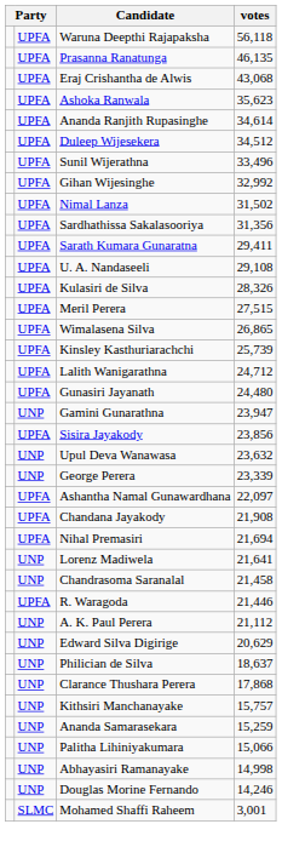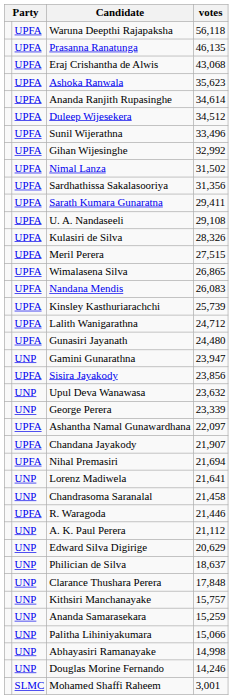+ row: UPFA | Nandana Mendis | 26,083
Chandana Jayakody | votes: 21,908 -> 21,907
Clarance Thushara Perera | votes: 17,868 -> 17,848
